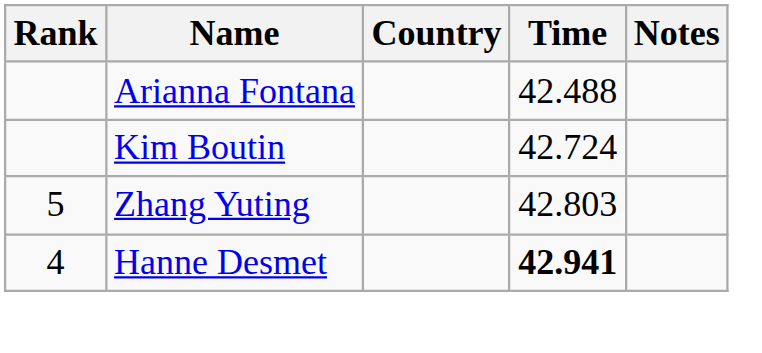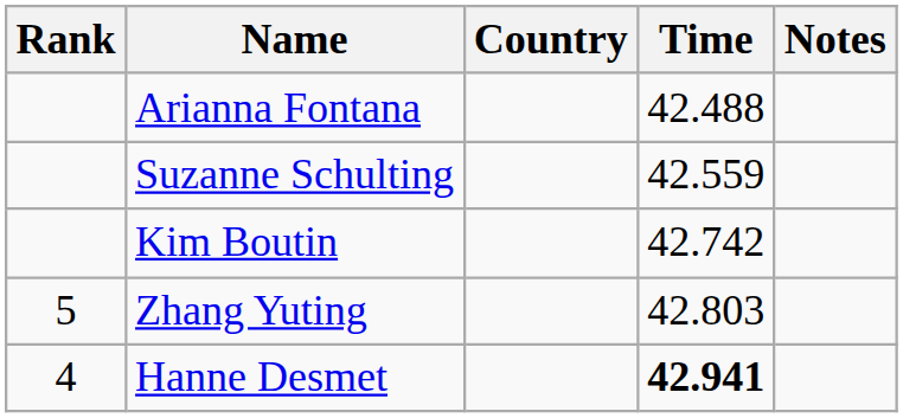+ row: Suzanne Schulting | 42.559
Kim Boutin | Time: 42.724 -> 42.742
